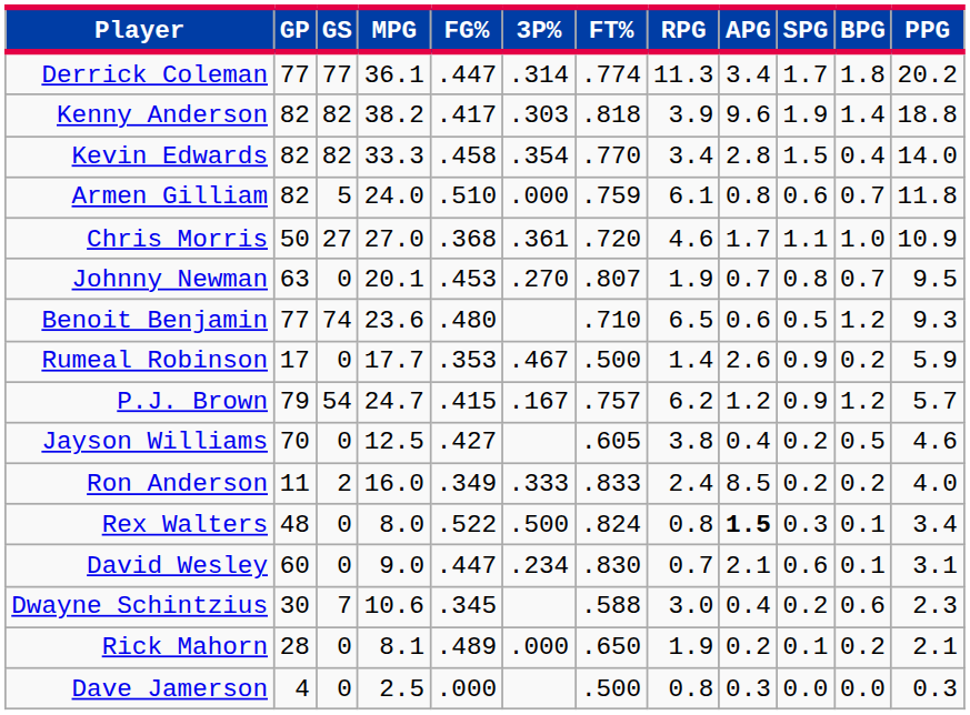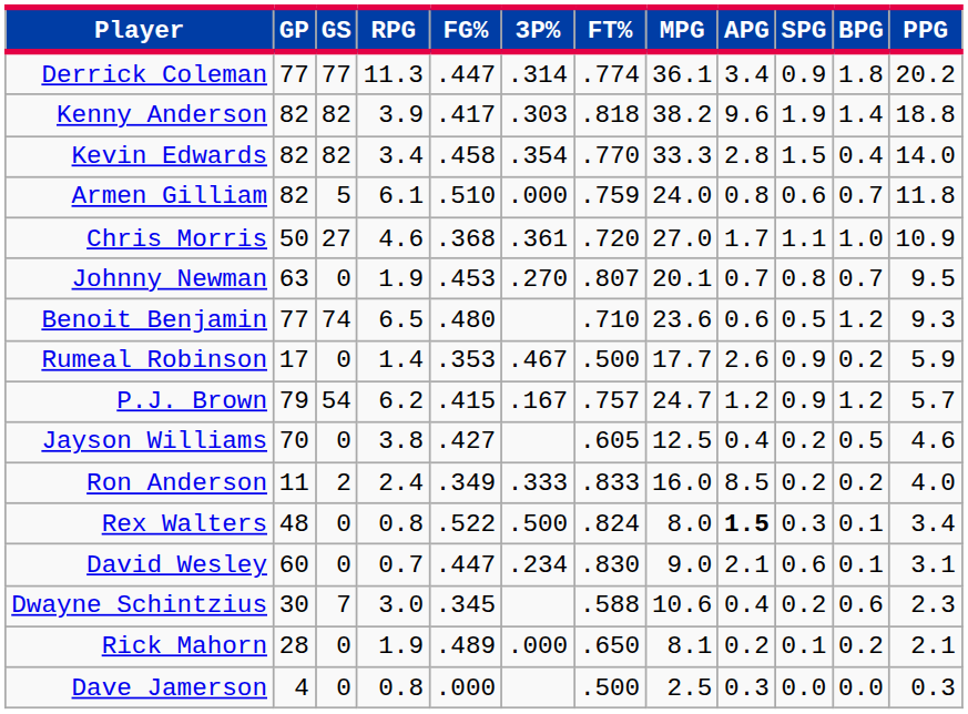columns swapped: MPG <-> RPG
Derrick Coleman | SPG: 1.7 -> 0.9
